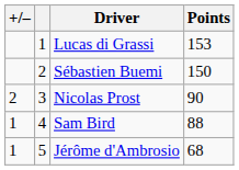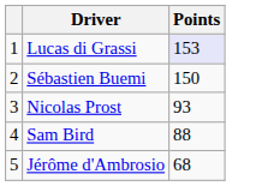- column: +/– | 2 | 1 | 1
Lucas di Grassi | Points: no background -> lavender background
Nicolas Prost | Points: 90 -> 93
